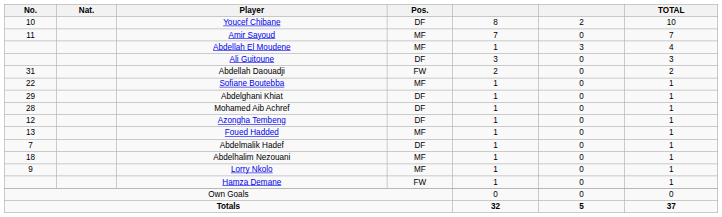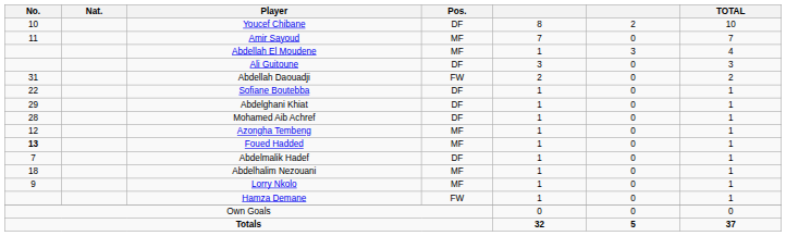Sofiane Boutebba | Pos.: MF -> DF
Azongha Tembeng | Pos.: DF -> MF
Foued Hadded | No.: normal -> bold
